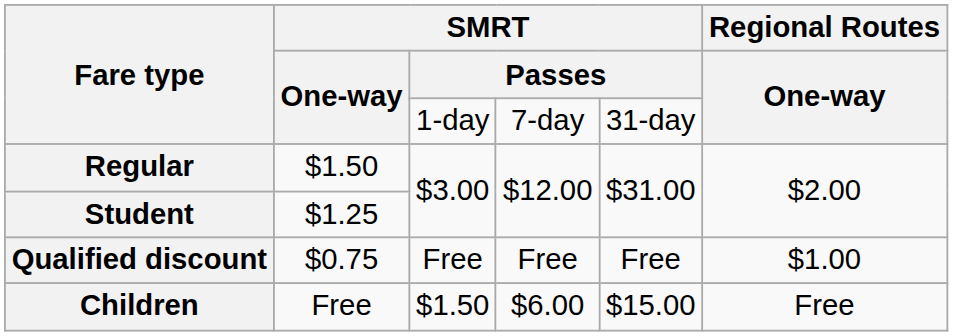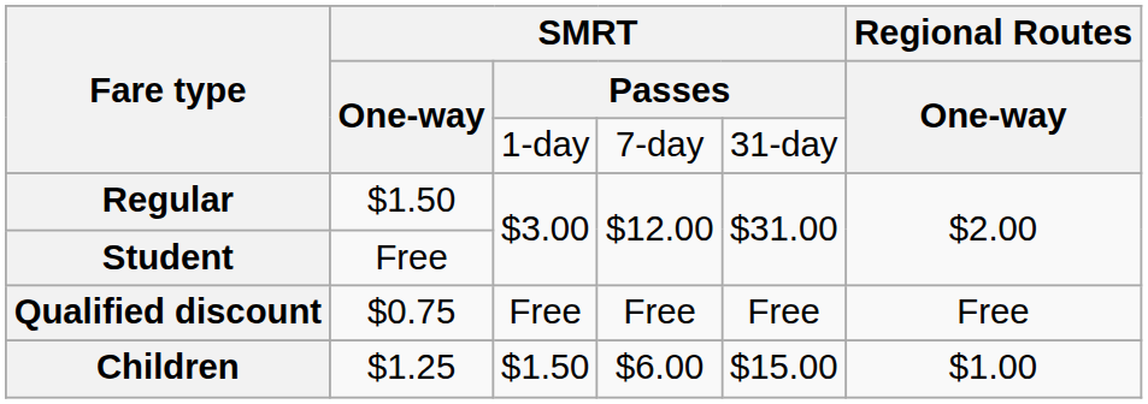Student | SMRT / One-way: $1.25 -> Free
Qualified discount | Regional Routes / One-way: $1.00 -> Free
Children | SMRT / One-way: Free -> $1.25
Children | Regional Routes / One-way: Free -> $1.00
